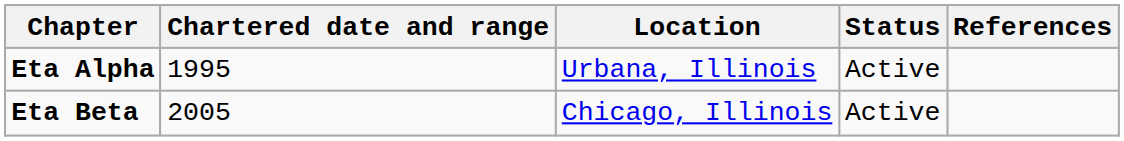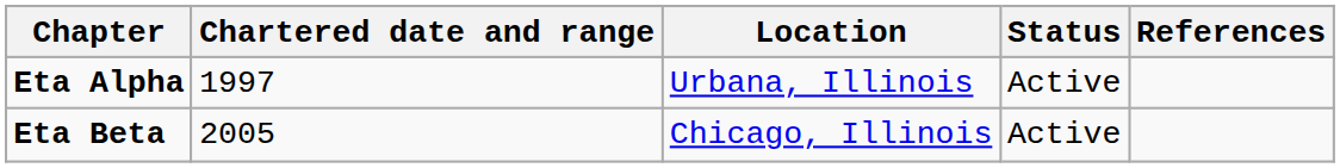Eta Alpha | Chartered date and range: 1995 -> 1997
